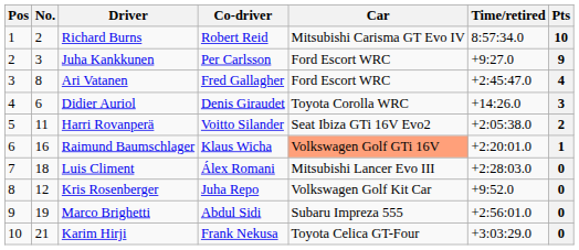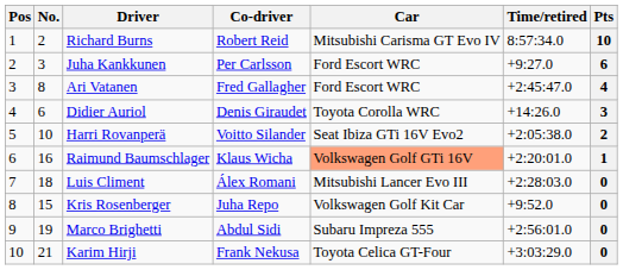Juha Kankkunen | Pts: 9 -> 6
Harri Rovanperä | No.: 11 -> 10
Kris Rosenberger | No.: 12 -> 15
